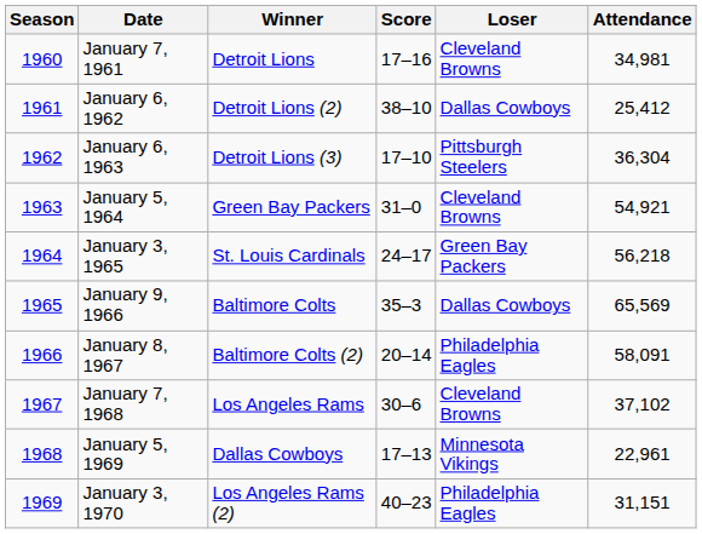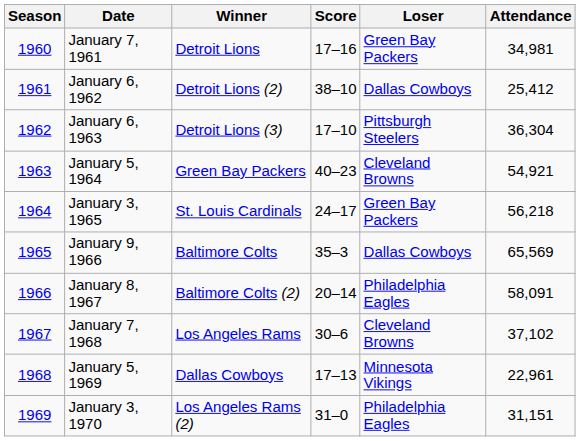January 7, 1961 | Loser: Cleveland Browns -> Green Bay Packers
January 5, 1964 | Score: 31–0 -> 40–23
January 3, 1970 | Score: 40–23 -> 31–0
